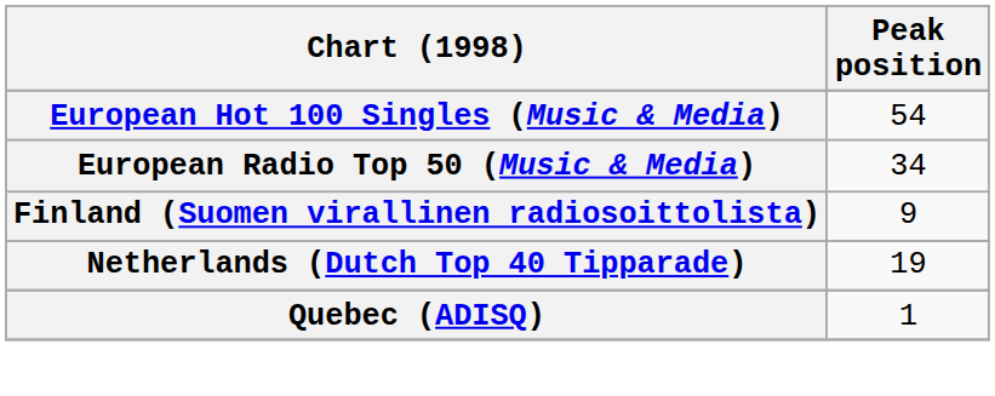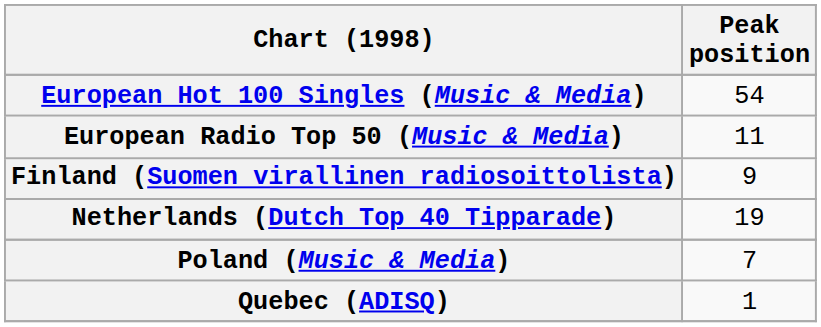European Radio Top 50 (Music & Media) | Peak position: 34 -> 11
+ row: Poland (Music & Media) | 7
